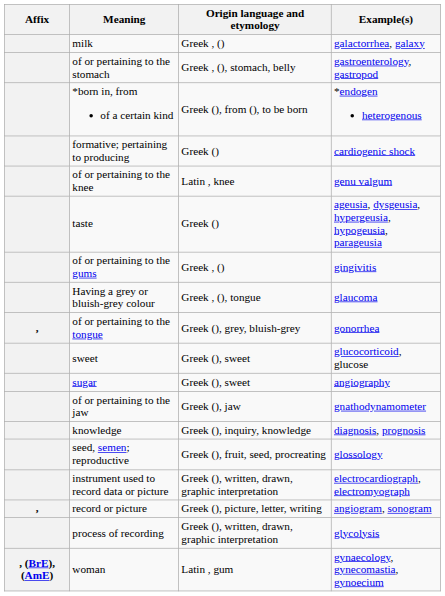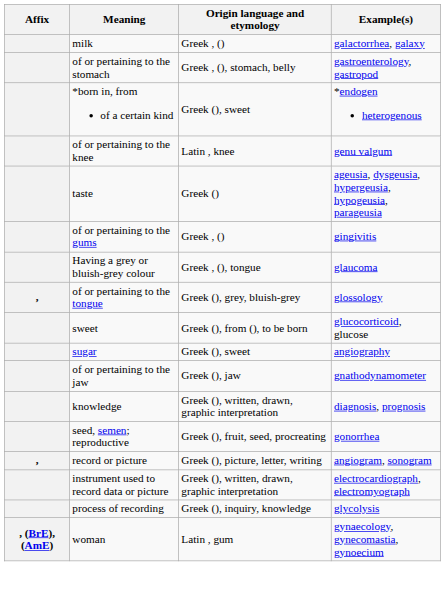*born in, from of a certain kind | Origin language and etymology: Greek (), from (), to be born -> Greek (), sweet
- row: formative; pertaining to producing | Greek () | cardiogenic shock
of or pertaining to the tongue | Example(s): gonorrhea -> glossology
sweet | Origin language and etymology: Greek (), sweet -> Greek (), from (), to be born
knowledge | Origin language and etymology: Greek (), inquiry, knowledge -> Greek (), written, drawn, graphic interpretation
seed, semen; reproductive | Example(s): glossology -> gonorrhea
rows swapped: record or picture <-> instrument used to record data or picture
process of recording | Origin language and etymology: Greek (), written, drawn, graphic interpretation -> Greek (), inquiry, knowledge
